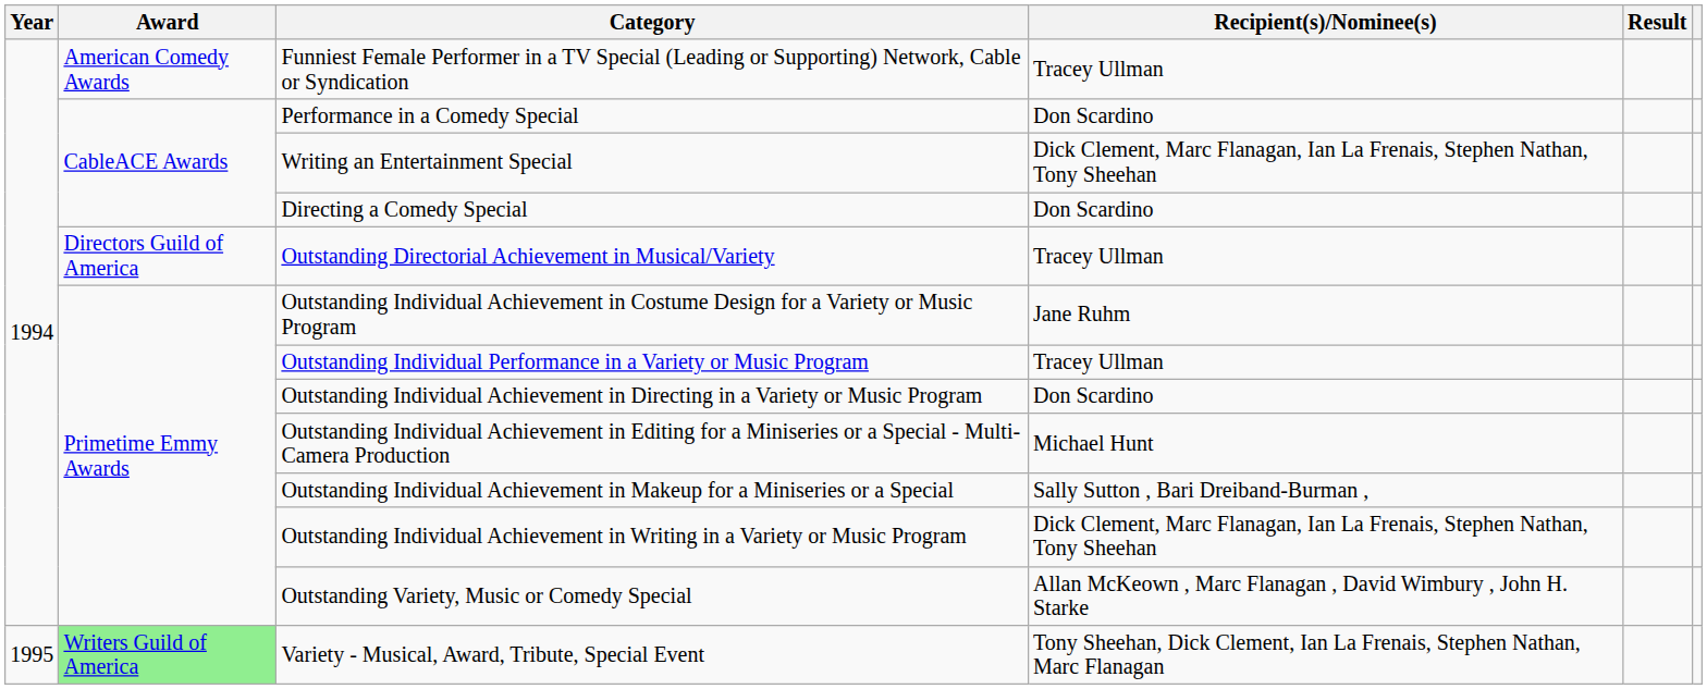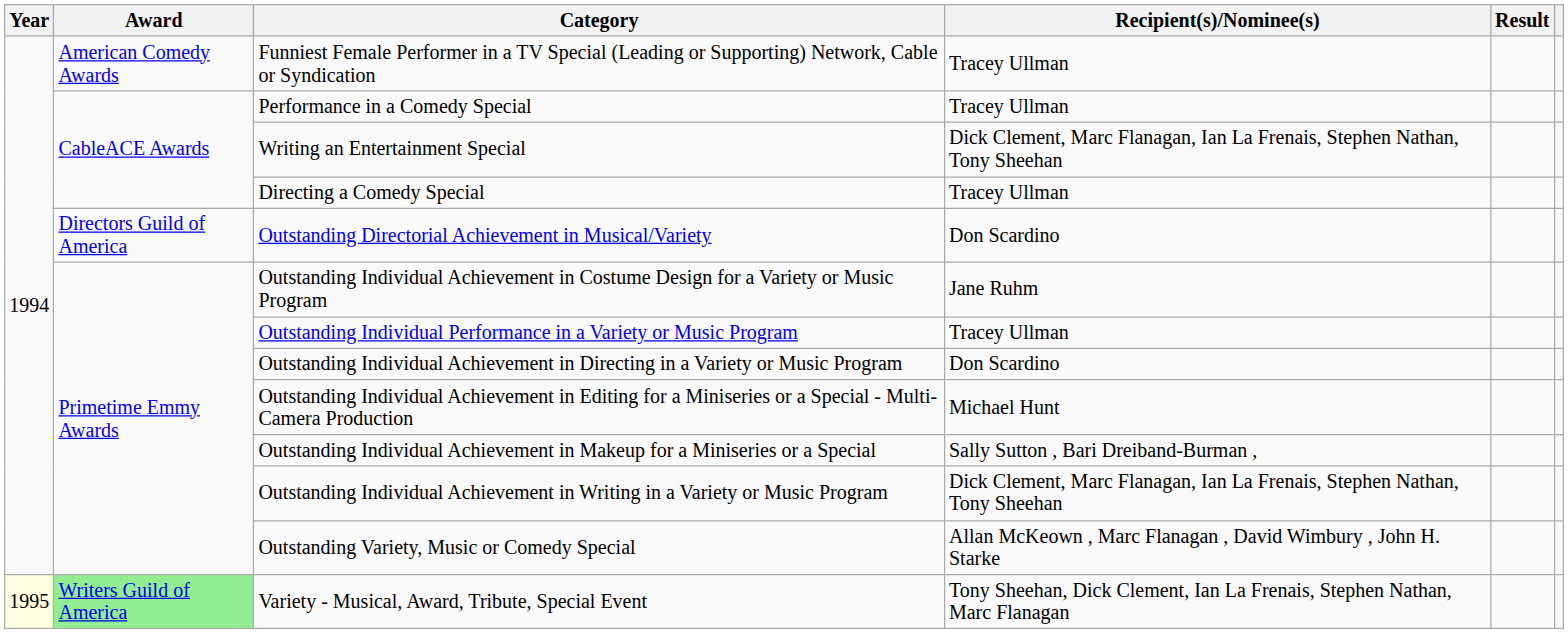Performance in a Comedy Special | Recipient(s)/Nominee(s): Don Scardino -> Tracey Ullman
Directing a Comedy Special | Recipient(s)/Nominee(s): Don Scardino -> Tracey Ullman
Outstanding Directorial Achievement in Musical/Variety | Recipient(s)/Nominee(s): Tracey Ullman -> Don Scardino
Variety - Musical, Award, Tribute, Special Event | Year: no background -> lightyellow background
